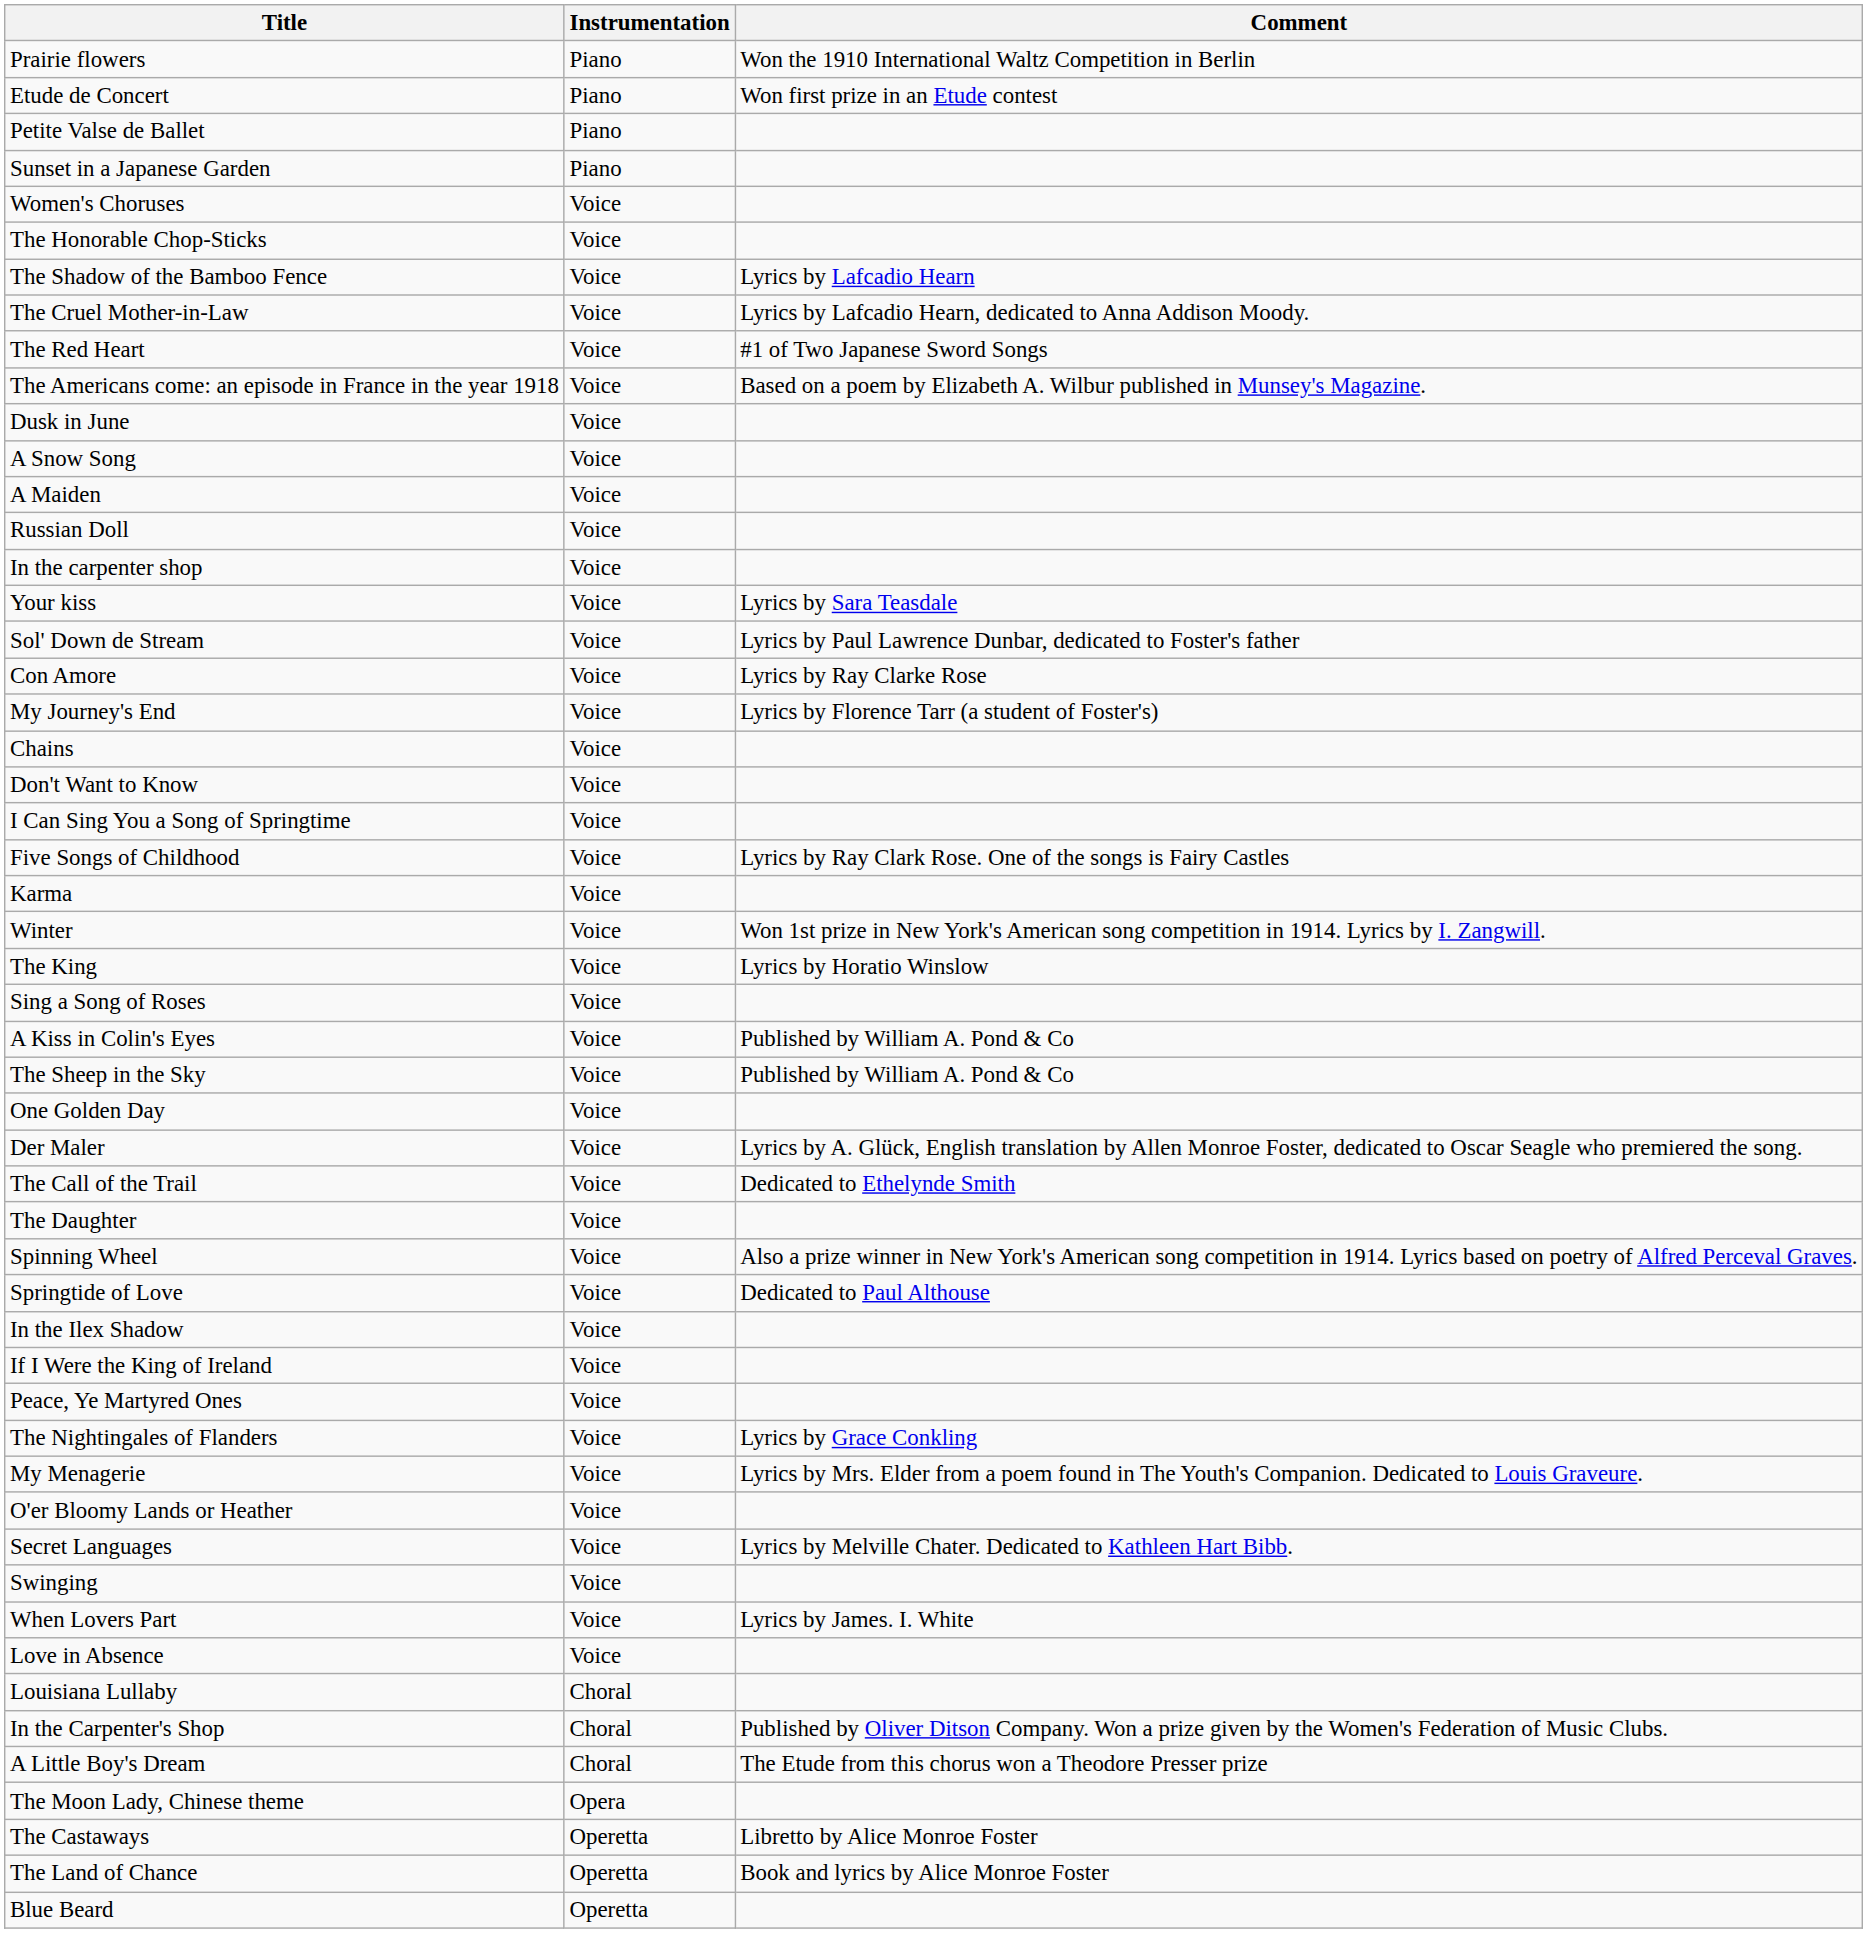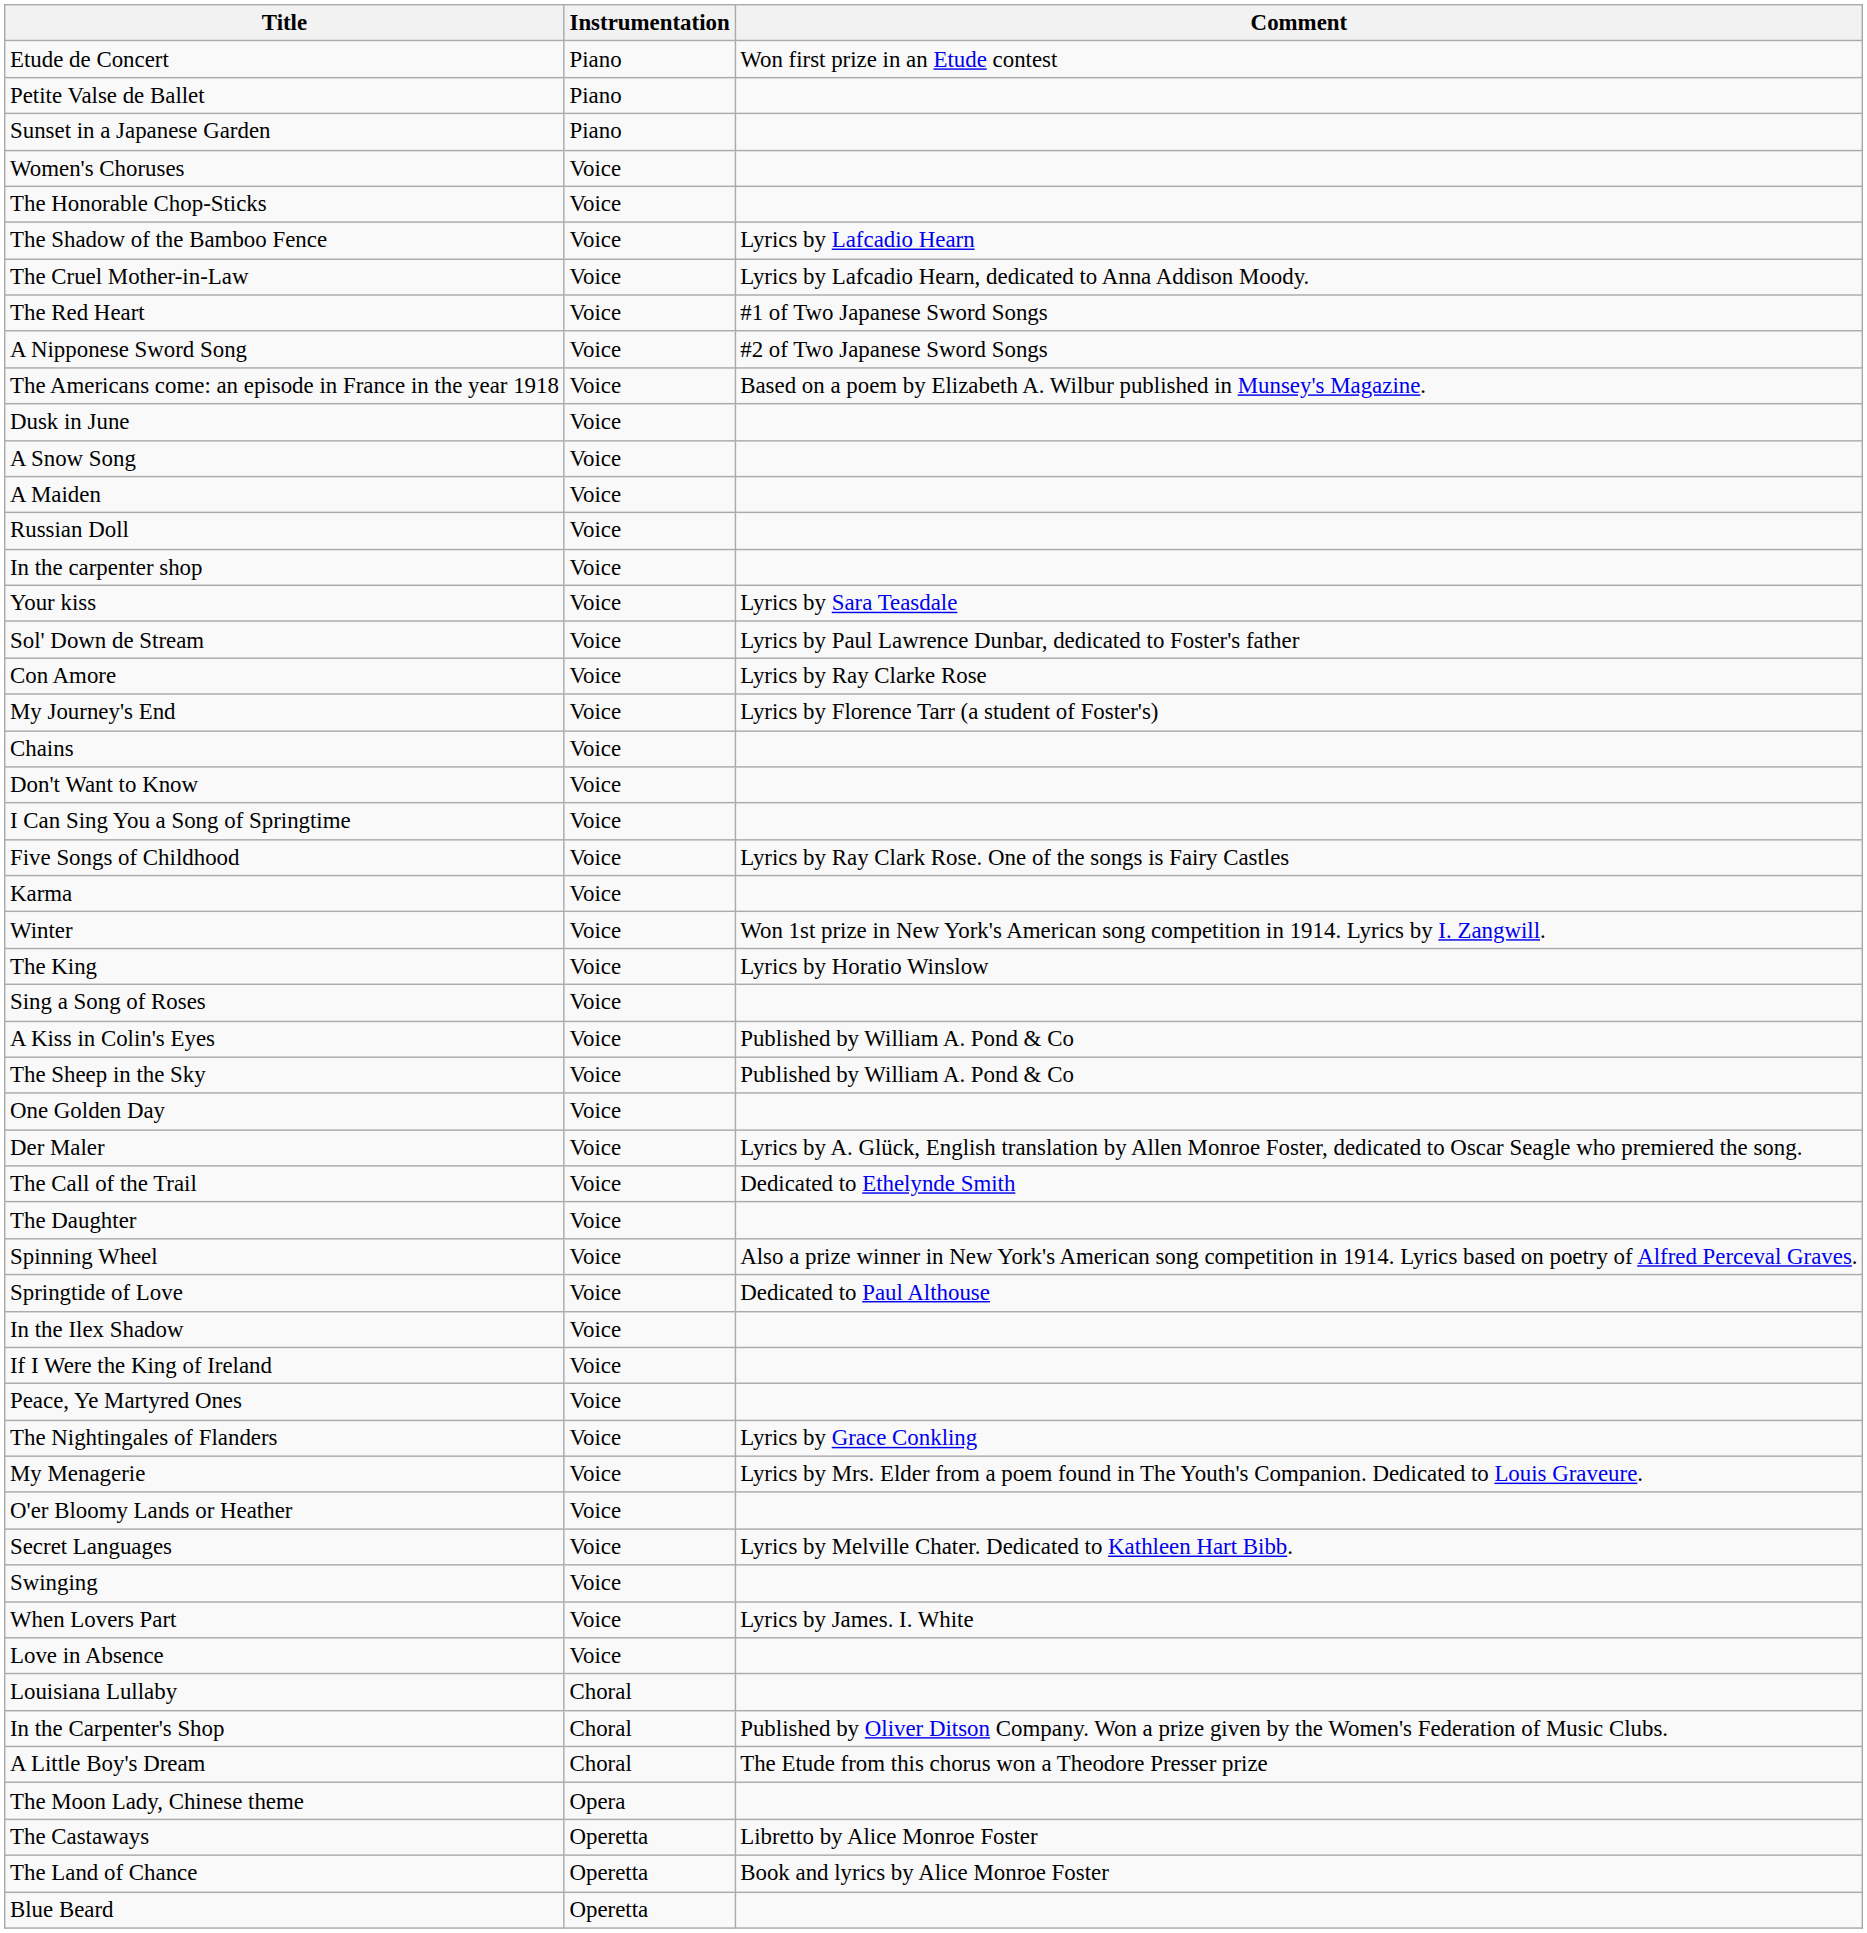- row: Prairie flowers | Piano | Won the 1910 International Waltz Competition in Berlin
+ row: A Nipponese Sword Song | Voice | #2 of Two Japanese Sword Songs
